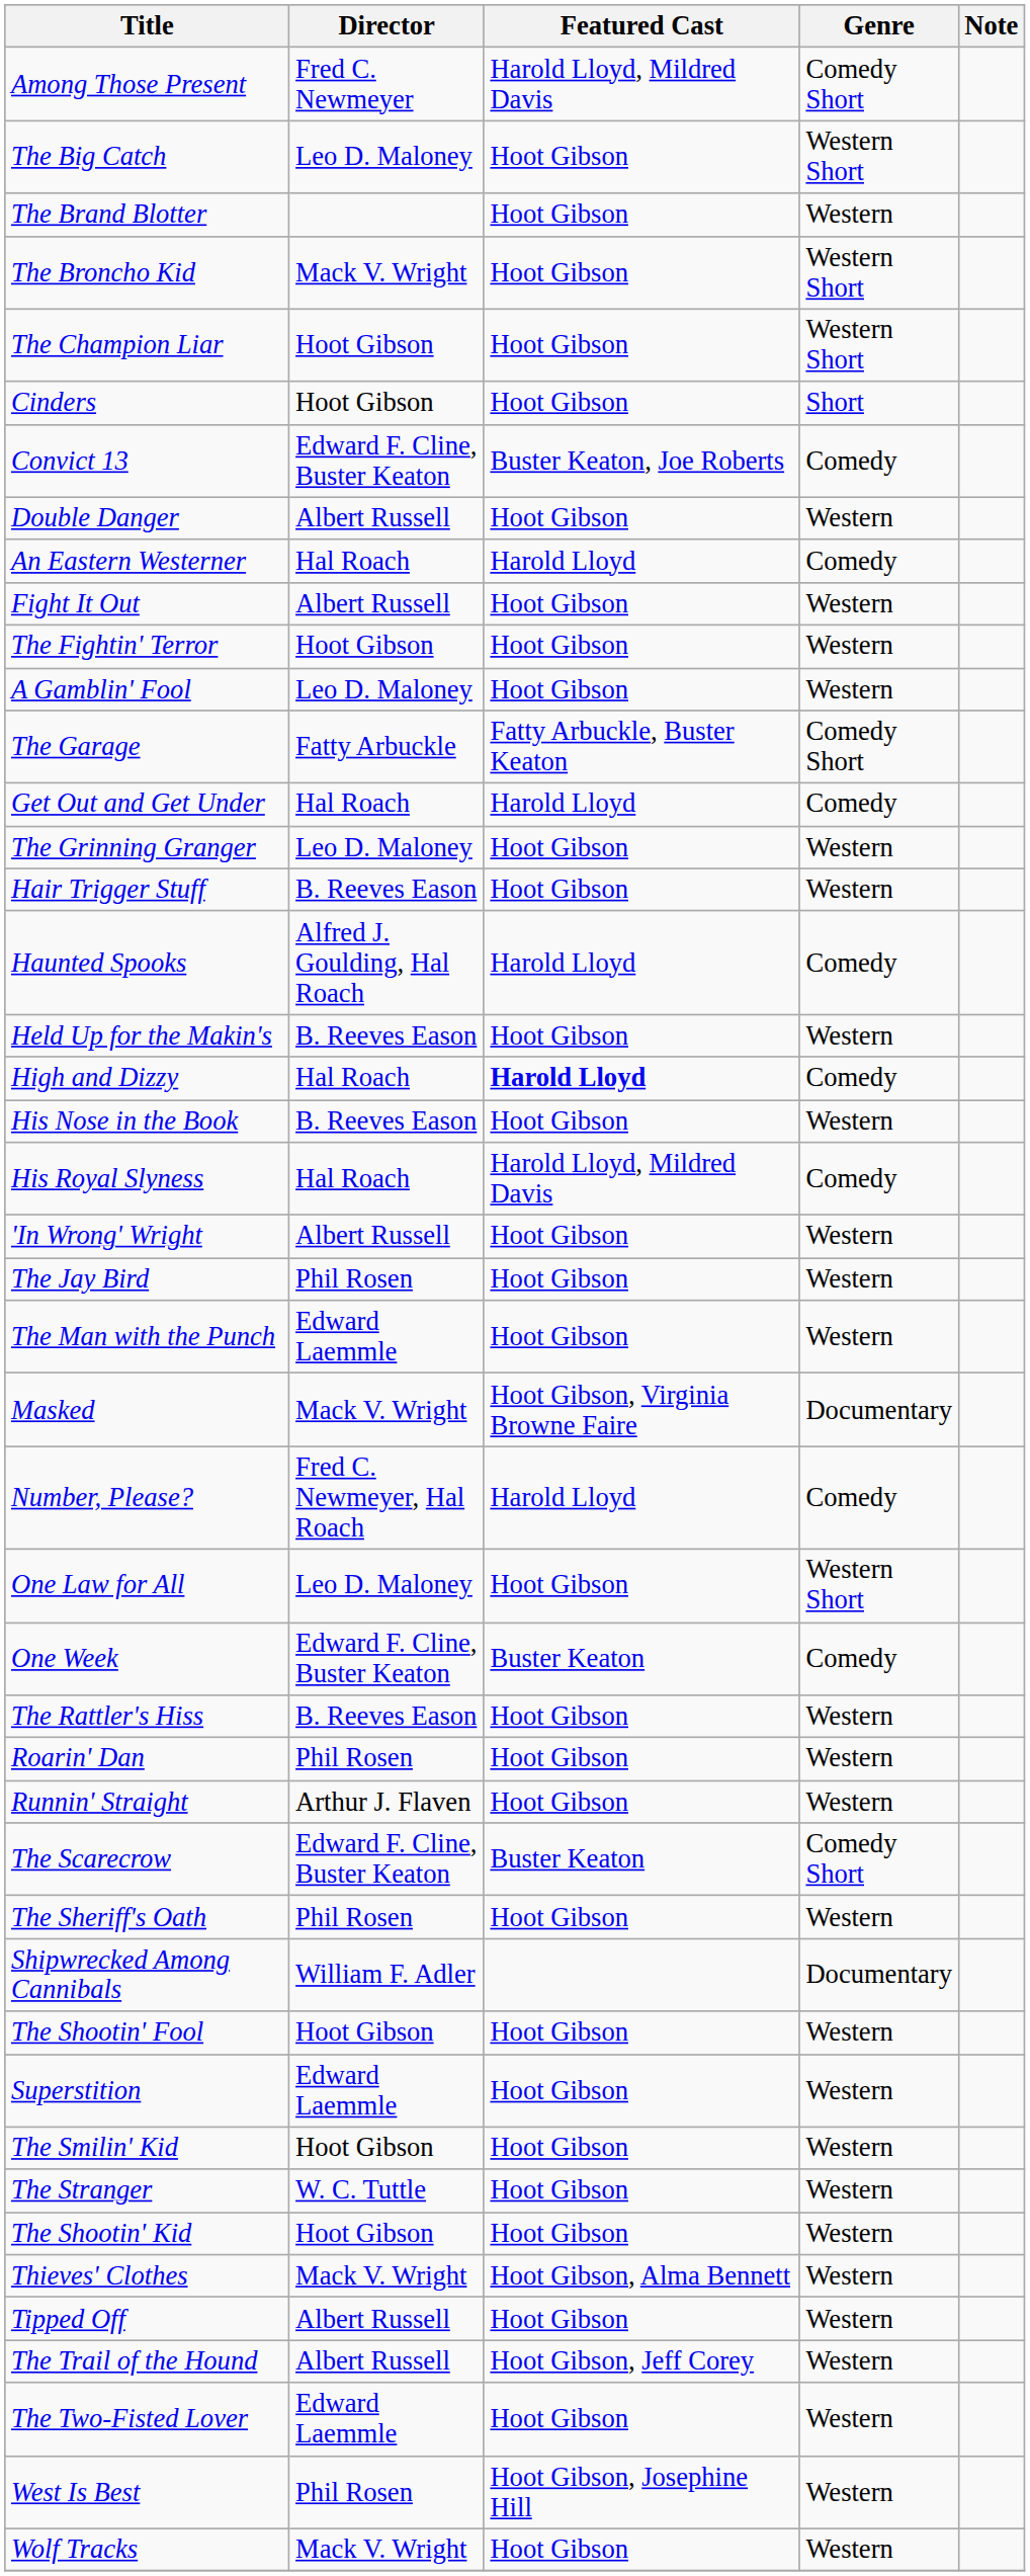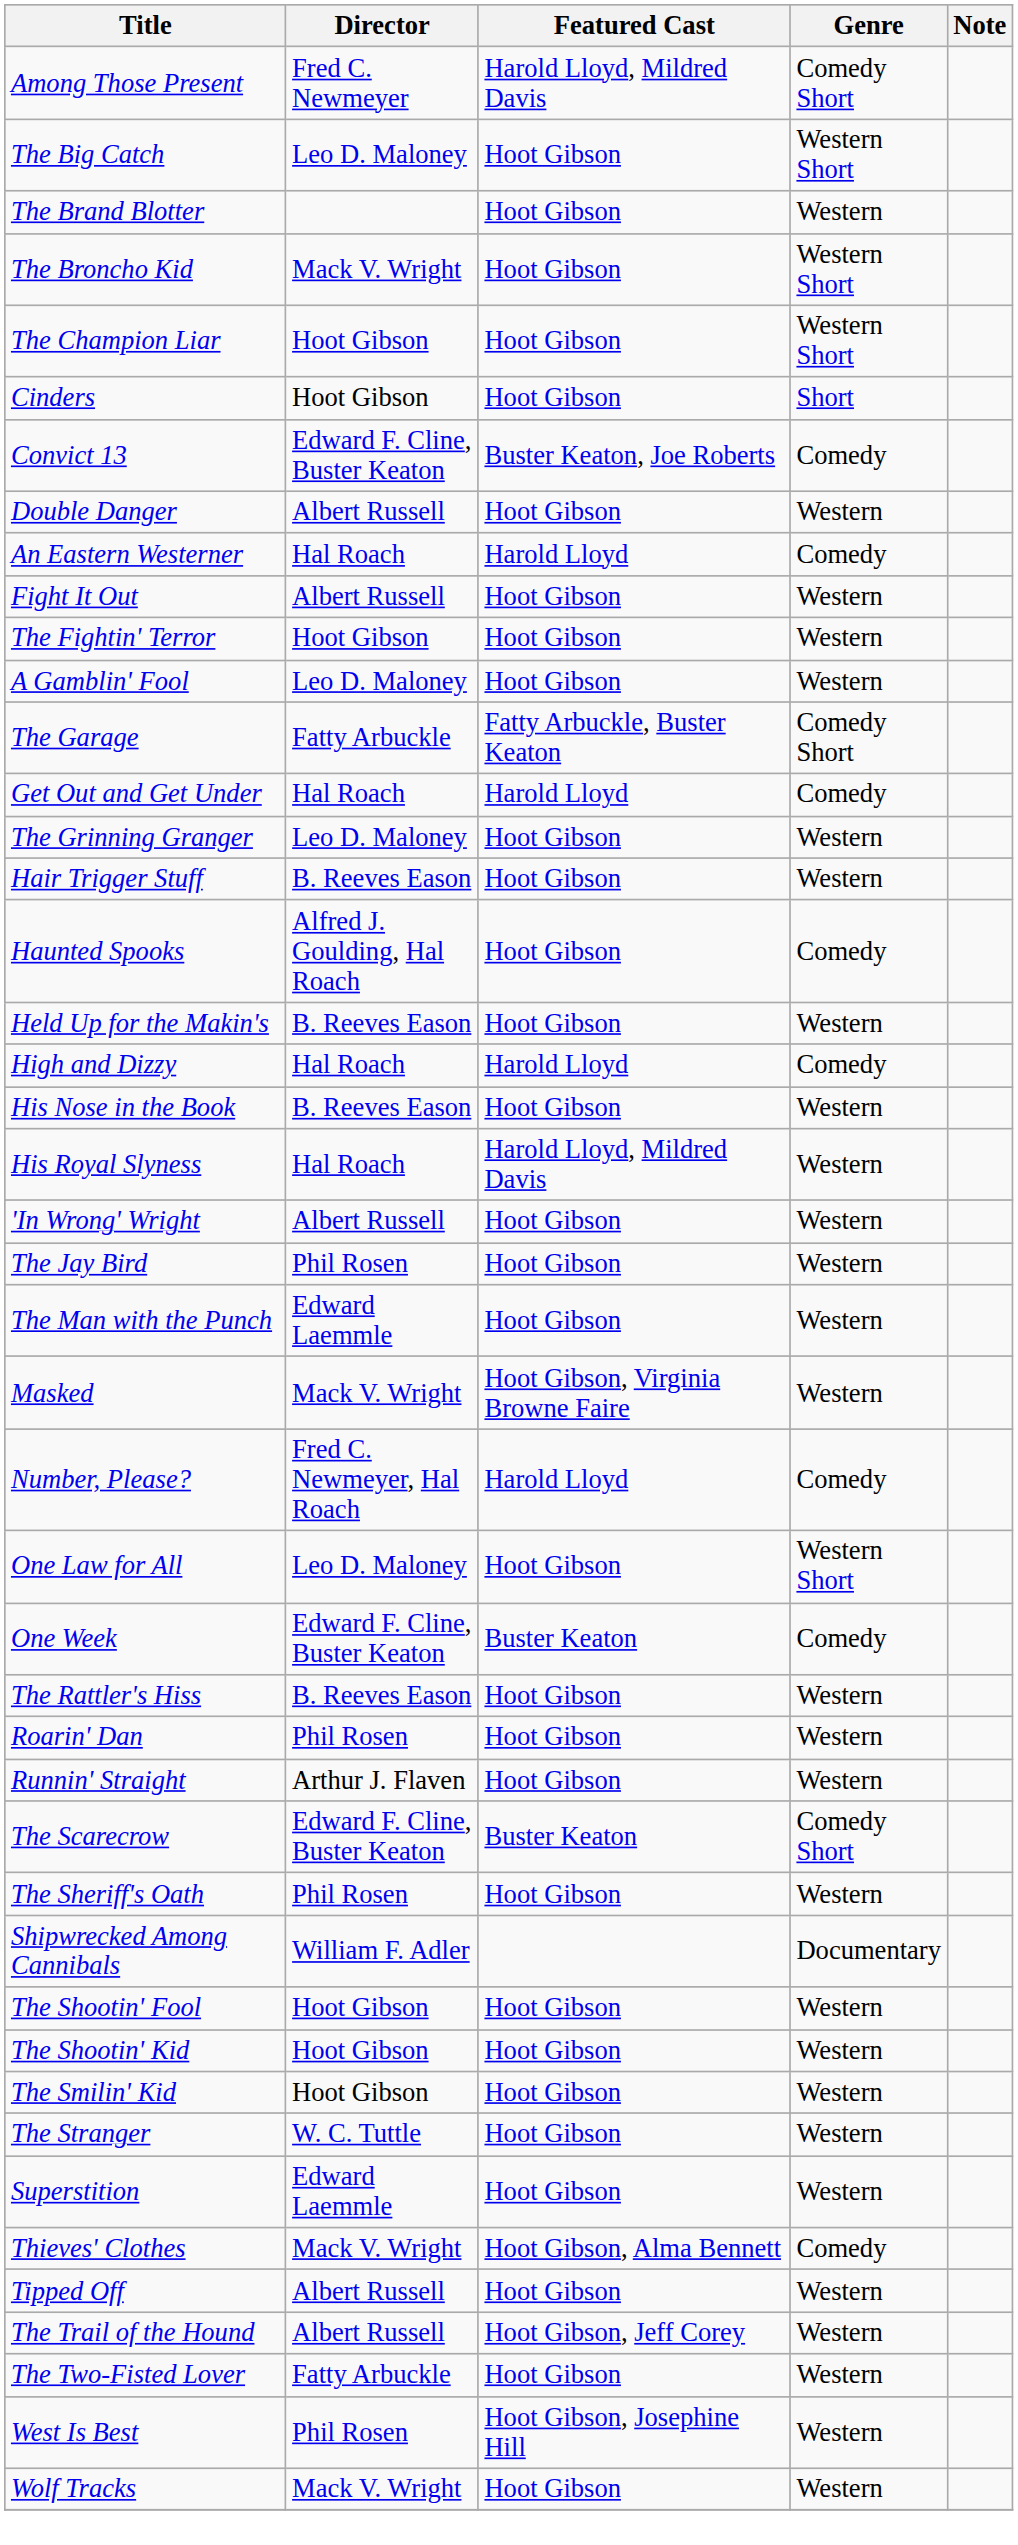Haunted Spooks | Featured Cast: Harold Lloyd -> Hoot Gibson
High and Dizzy | Featured Cast: bold -> normal
His Royal Slyness | Genre: Comedy -> Western
Masked | Genre: Documentary -> Western
rows swapped: The Shootin' Kid <-> Superstition
Thieves' Clothes | Genre: Western -> Comedy
The Two-Fisted Lover | Director: Edward Laemmle -> Fatty Arbuckle
